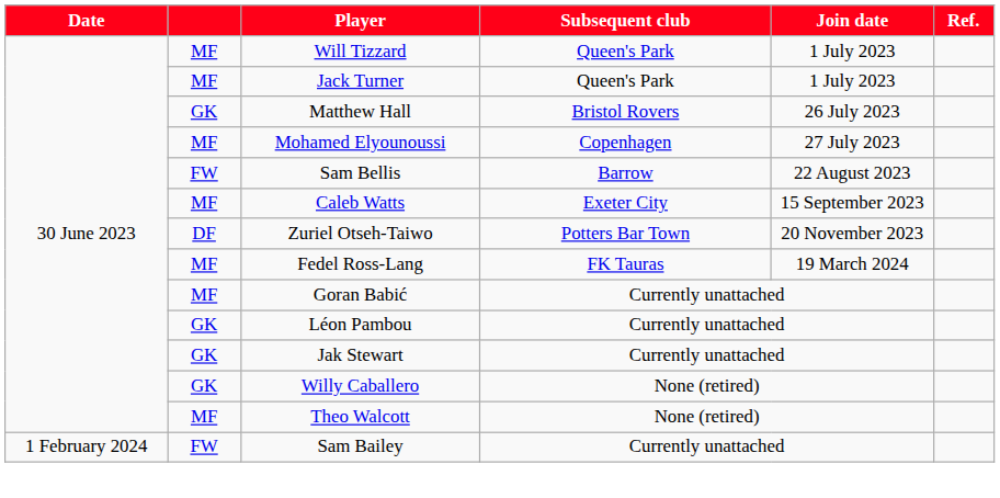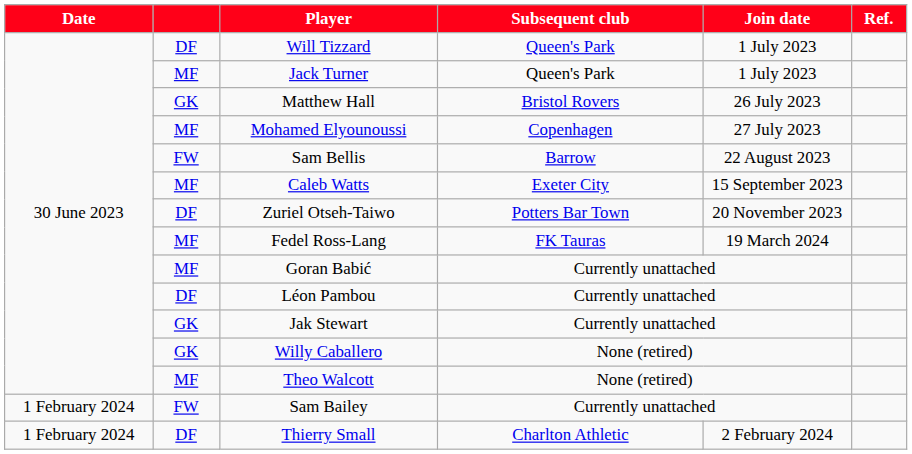Will Tizzard | column 2: MF -> DF
Léon Pambou | column 2: GK -> DF
+ row: 1 February 2024 | DF | Thierry Small | Charlton Athletic | 2 February 2024
